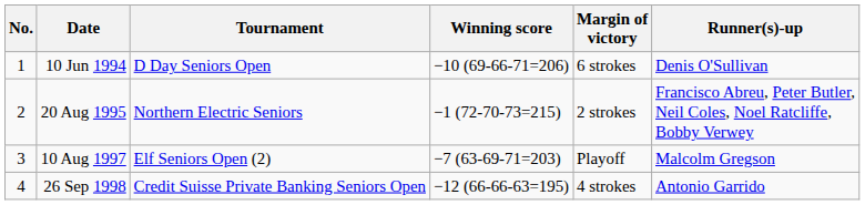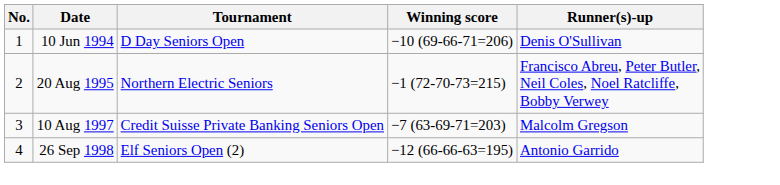- column: Margin of victory | 6 strokes | 2 strokes | Playoff | 4 strokes
10 Aug 1997 | Tournament: Elf Seniors Open (2) -> Credit Suisse Private Banking Seniors Open
26 Sep 1998 | Tournament: Credit Suisse Private Banking Seniors Open -> Elf Seniors Open (2)
